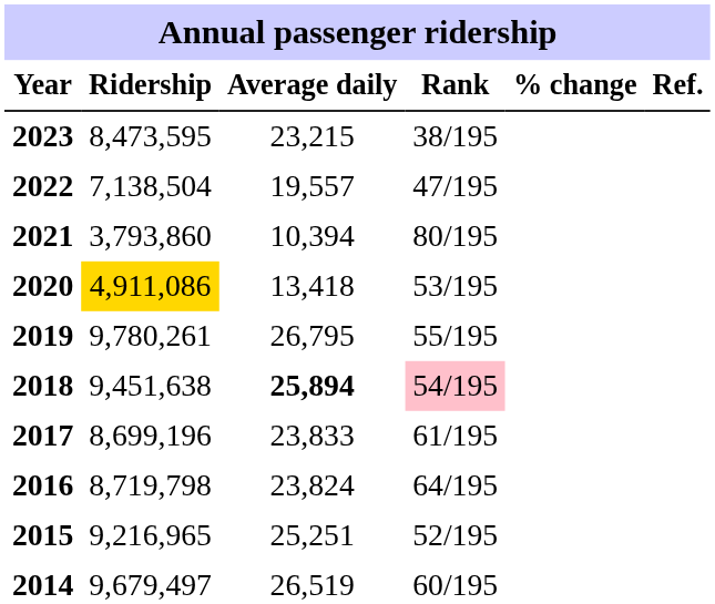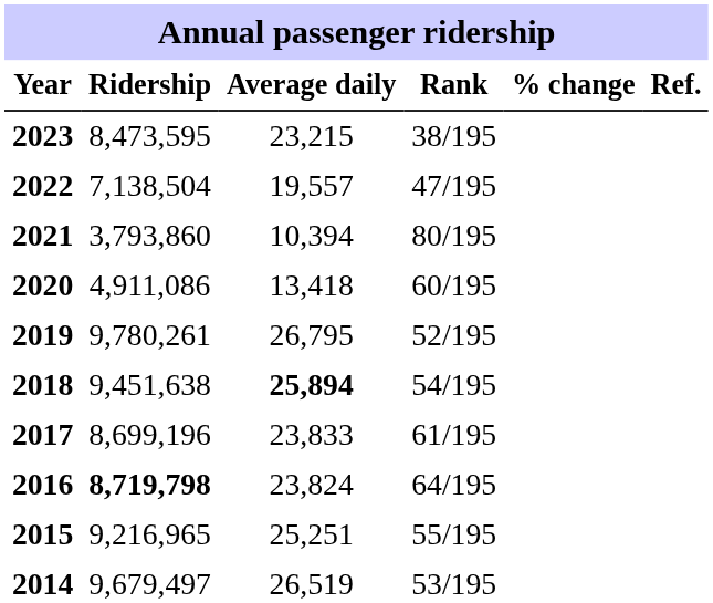2020 | Ridership: gold background -> no background
2020 | Rank: 53/195 -> 60/195
2019 | Rank: 55/195 -> 52/195
2018 | Rank: pink background -> no background
2016 | Ridership: normal -> bold
2015 | Rank: 52/195 -> 55/195
2014 | Rank: 60/195 -> 53/195
